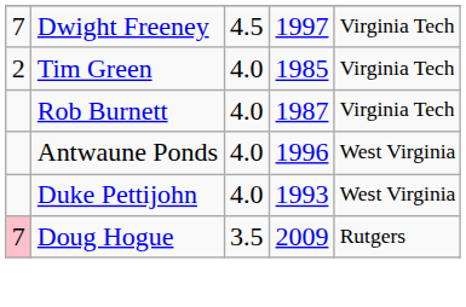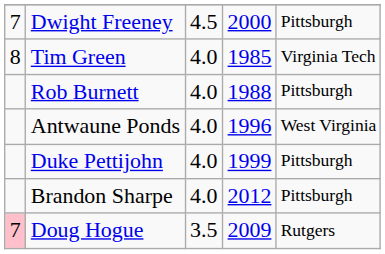Dwight Freeney | column 4: 1997 -> 2000
Dwight Freeney | column 5: Virginia Tech -> Pittsburgh
Tim Green | column 1: 2 -> 8
Rob Burnett | column 4: 1987 -> 1988
Rob Burnett | column 5: Virginia Tech -> Pittsburgh
Duke Pettijohn | column 4: 1993 -> 1999
Duke Pettijohn | column 5: West Virginia -> Pittsburgh
+ row: Brandon Sharpe | 4.0 | 2012 | Pittsburgh
